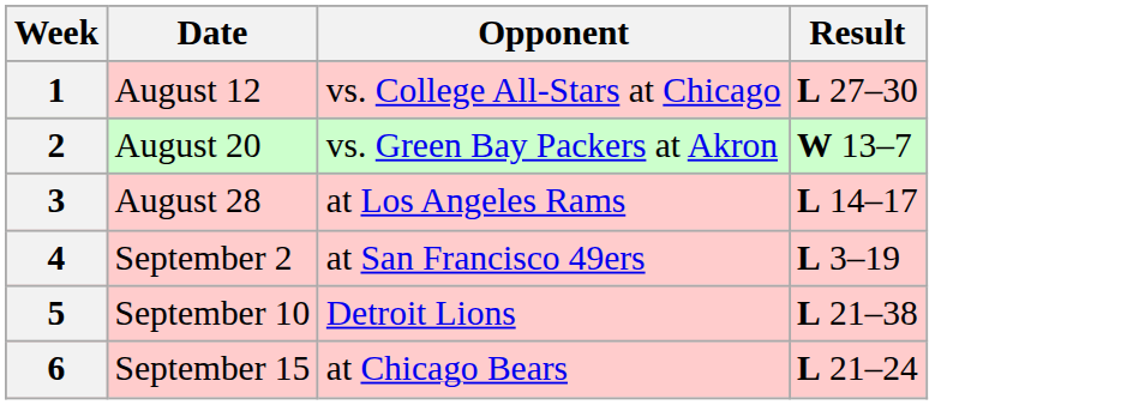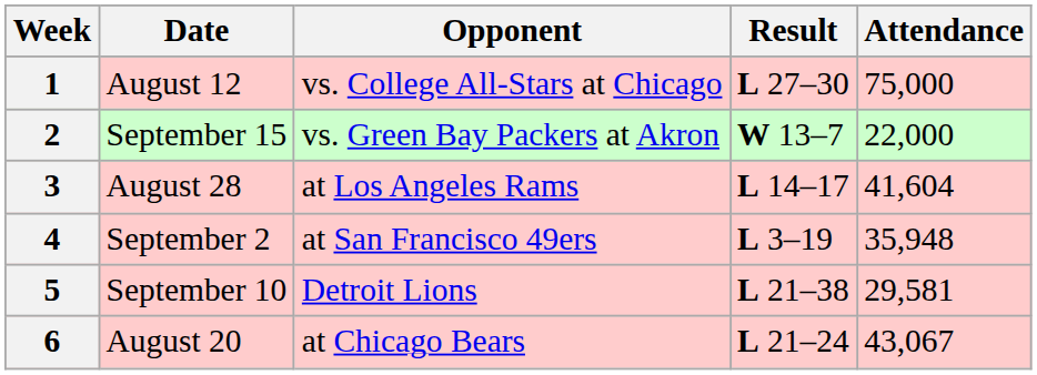+ column: Attendance | 75,000 | 22,000 | 41,604 | 35,948 | 29,581 | 43,067
2 | Date: August 20 -> September 15
6 | Date: September 15 -> August 20
